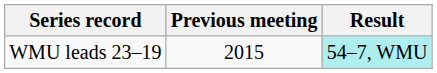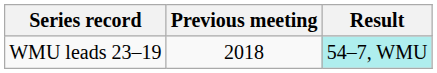WMU leads 23–19 | Previous meeting: 2015 -> 2018
